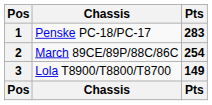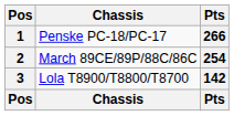1 | Pts: 283 -> 266
3 | Pts: 149 -> 142
